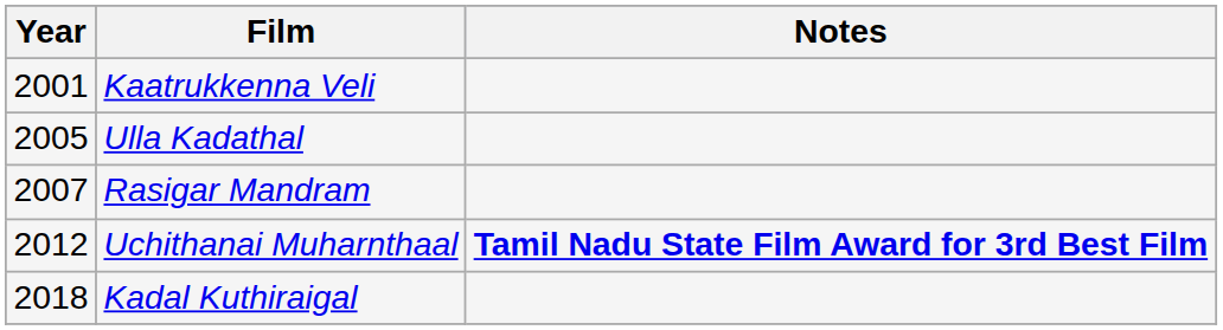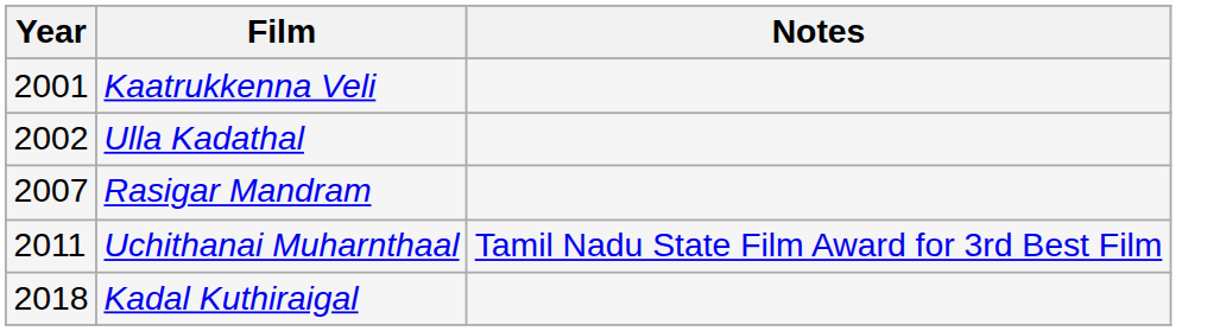Ulla Kadathal | Year: 2005 -> 2002
Uchithanai Muharnthaal | Year: 2012 -> 2011
Uchithanai Muharnthaal | Notes: bold -> normal
